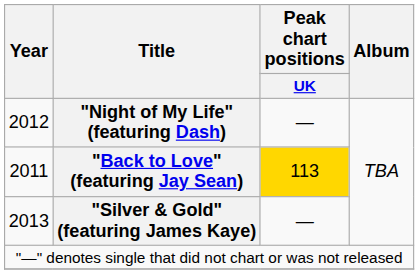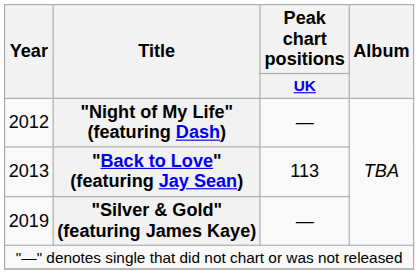"Back to Love" (featuring Jay Sean) | Year: 2011 -> 2013
"Back to Love" (featuring Jay Sean) | Peak chart positions / UK: gold background -> no background
"Silver & Gold" (featuring James Kaye) | Year: 2013 -> 2019
